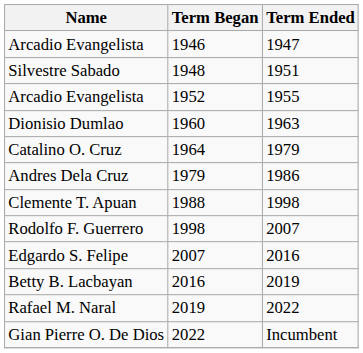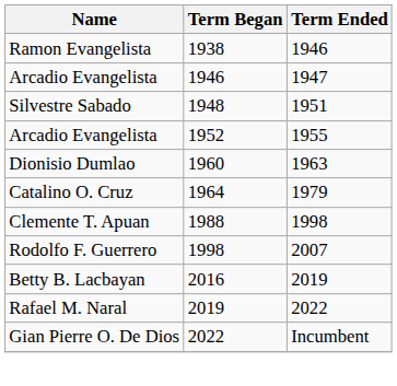+ row: Ramon Evangelista | 1938 | 1946
- row: Andres Dela Cruz | 1979 | 1986
- row: Edgardo S. Felipe | 2007 | 2016
